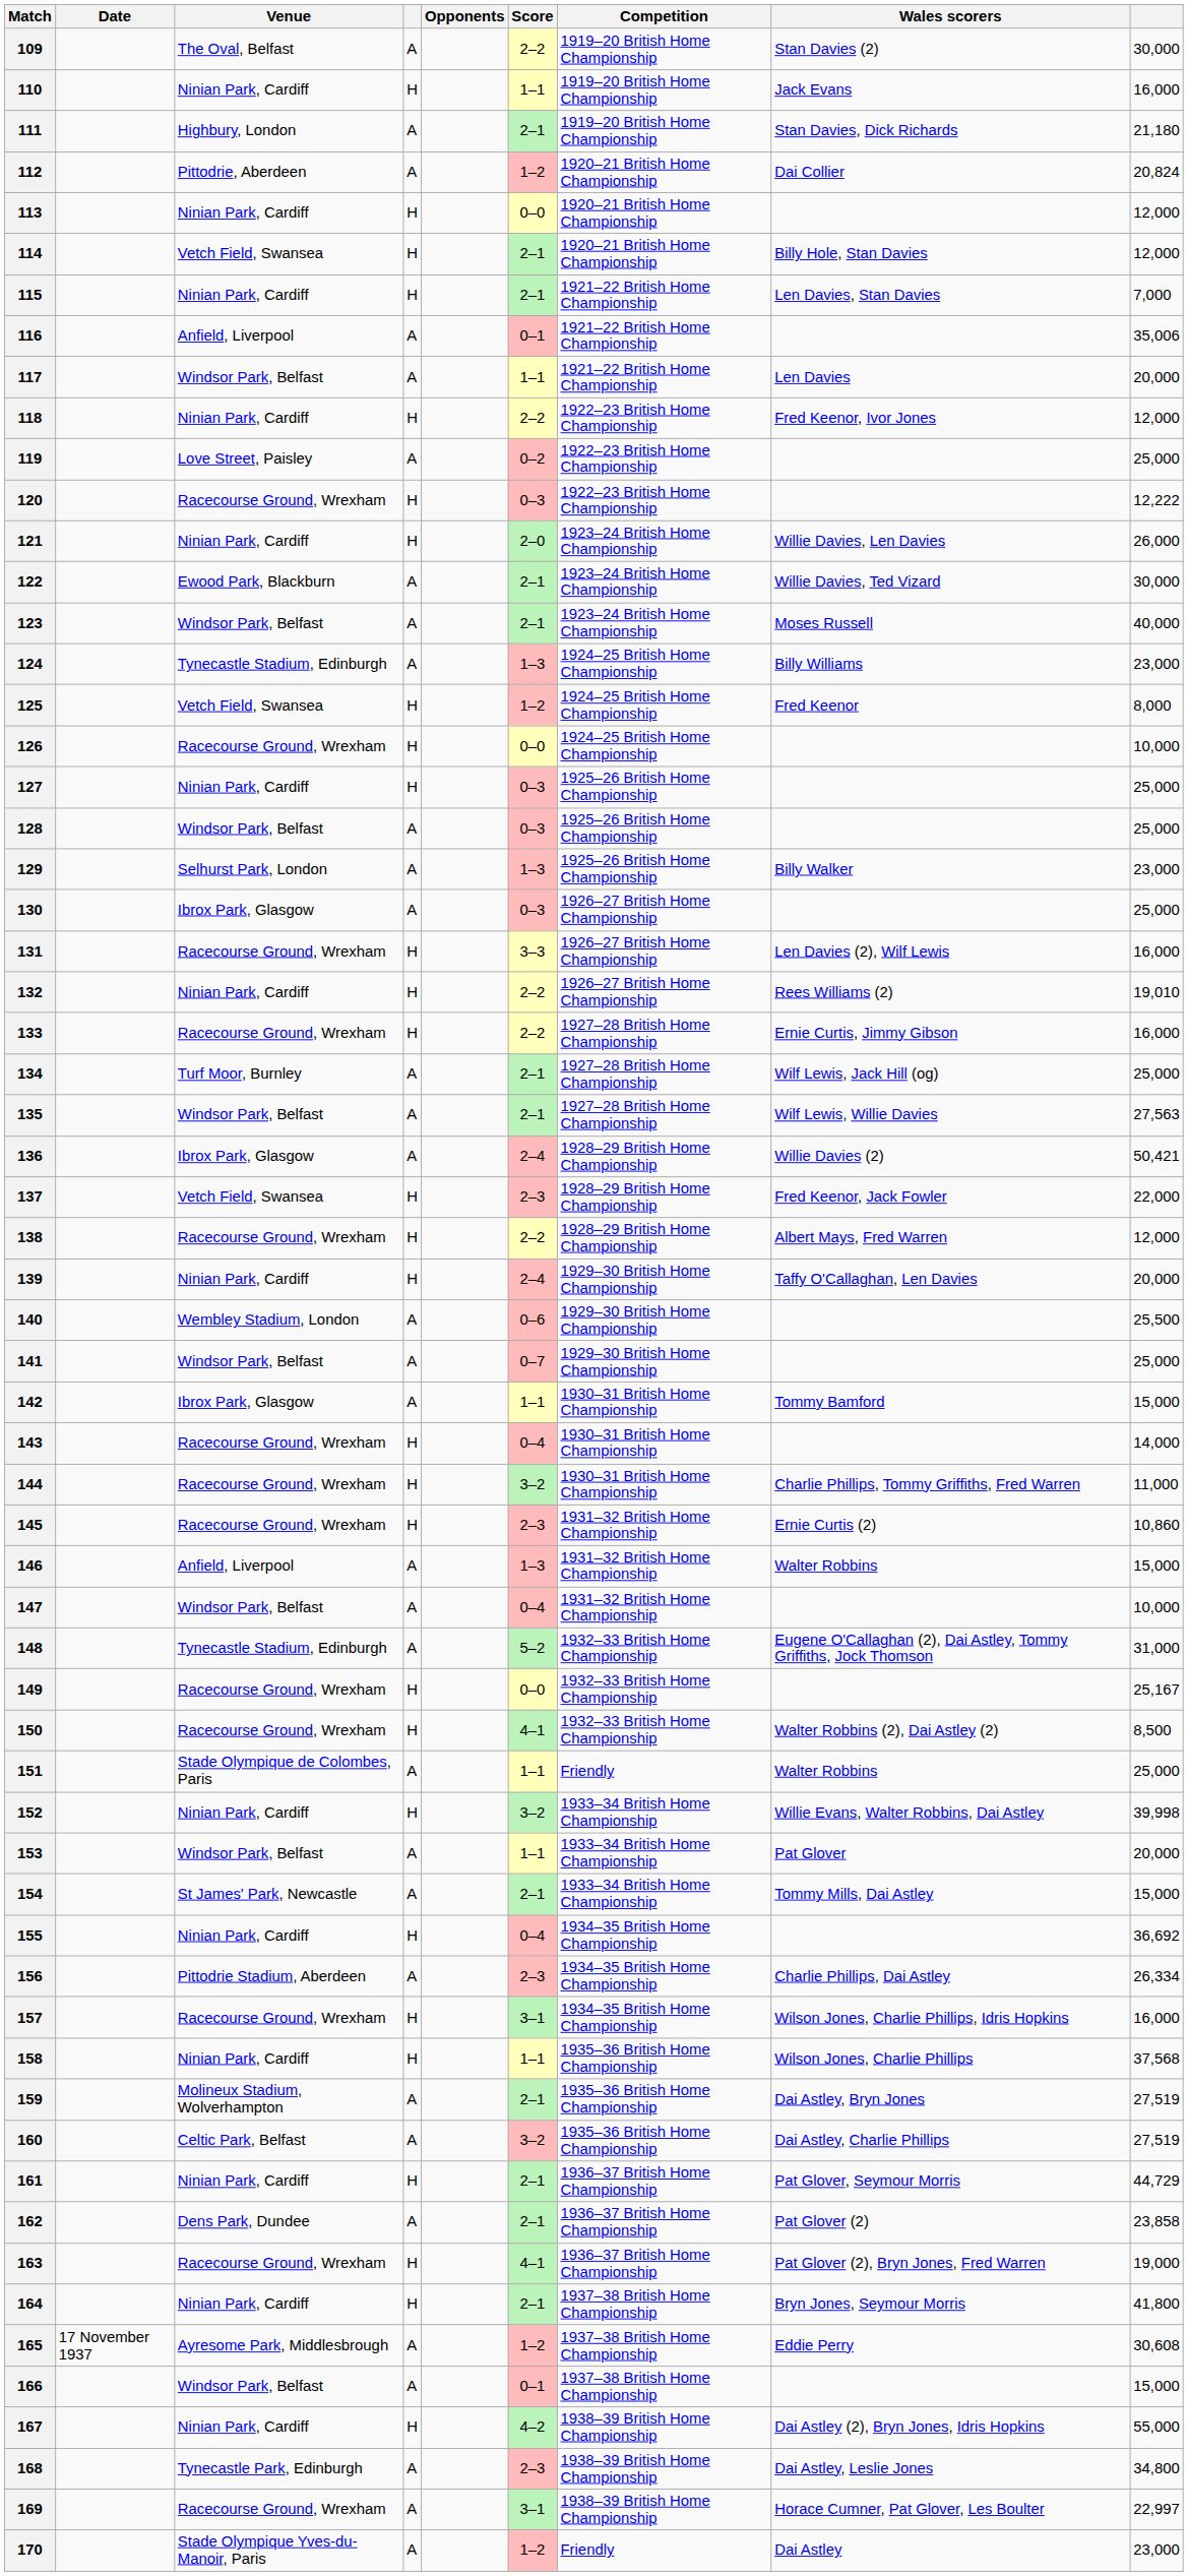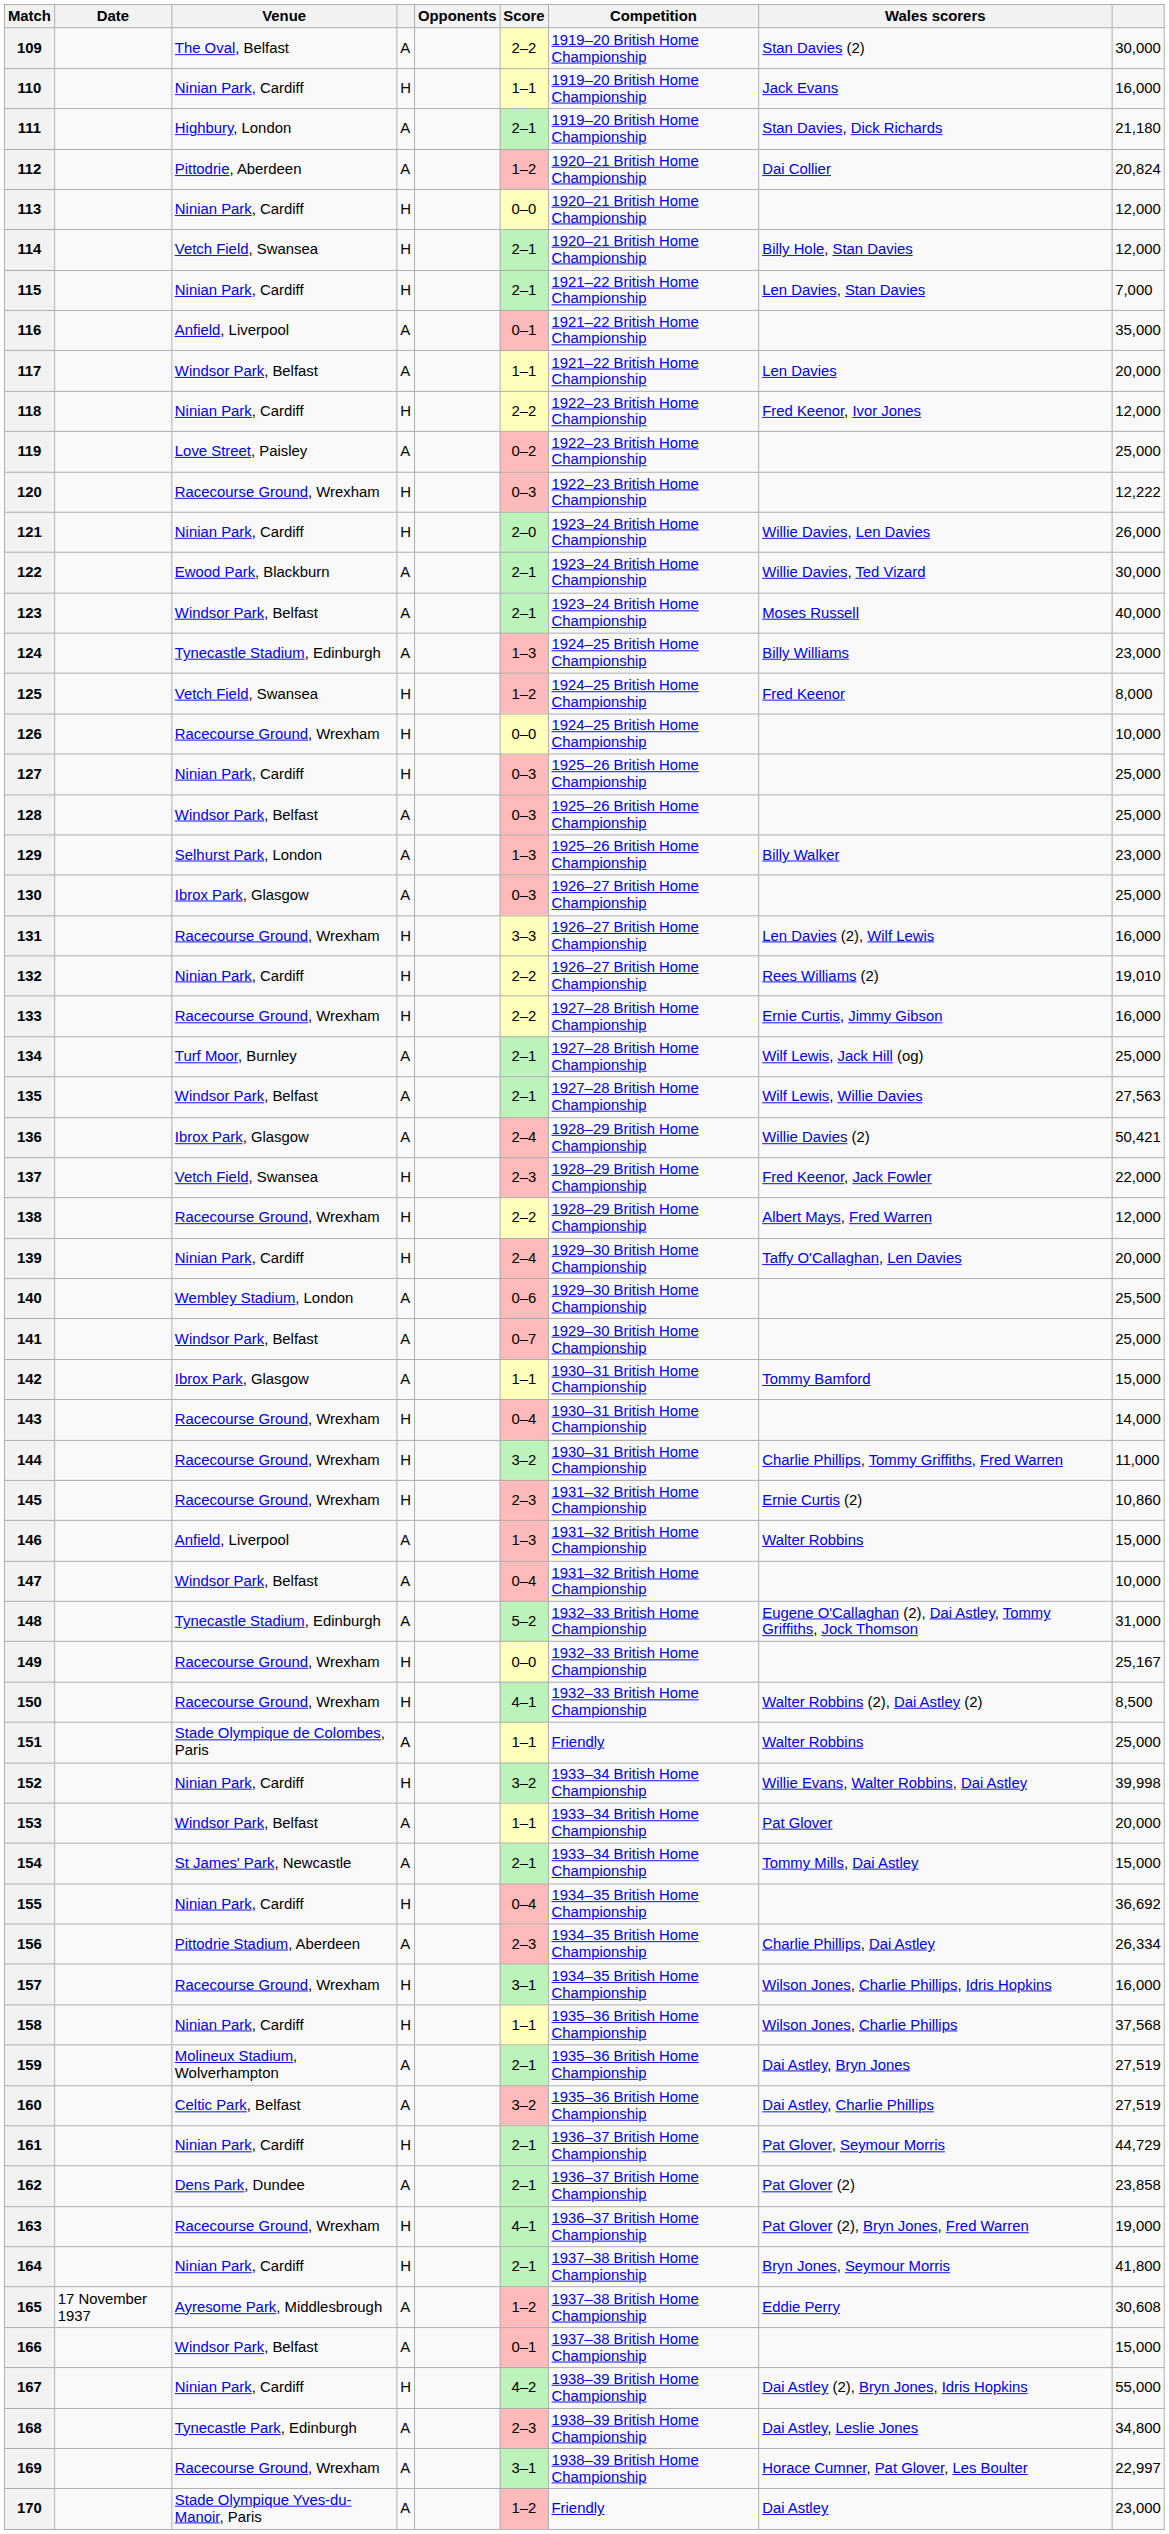116 | column 9: 35,006 -> 35,000
